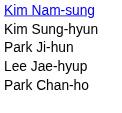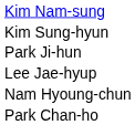+ row: Nam Hyoung-chun
